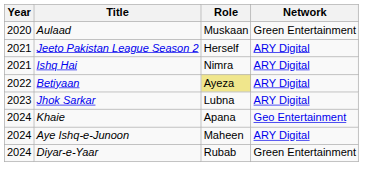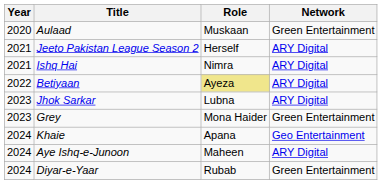+ row: 2023 | Grey | Mona Haider | Green Entertainment
